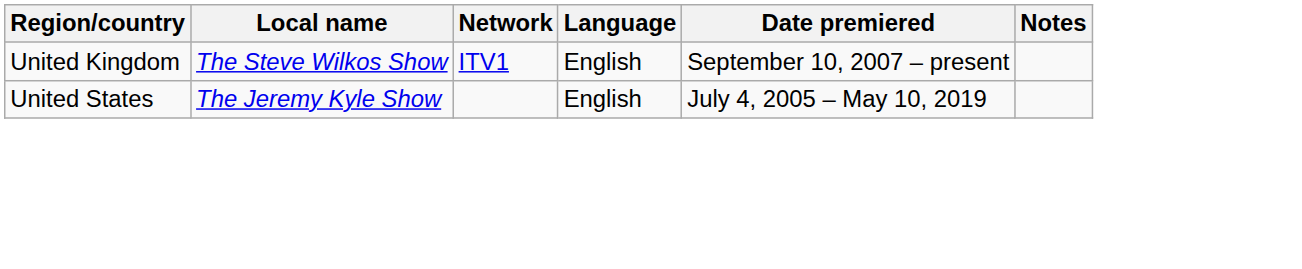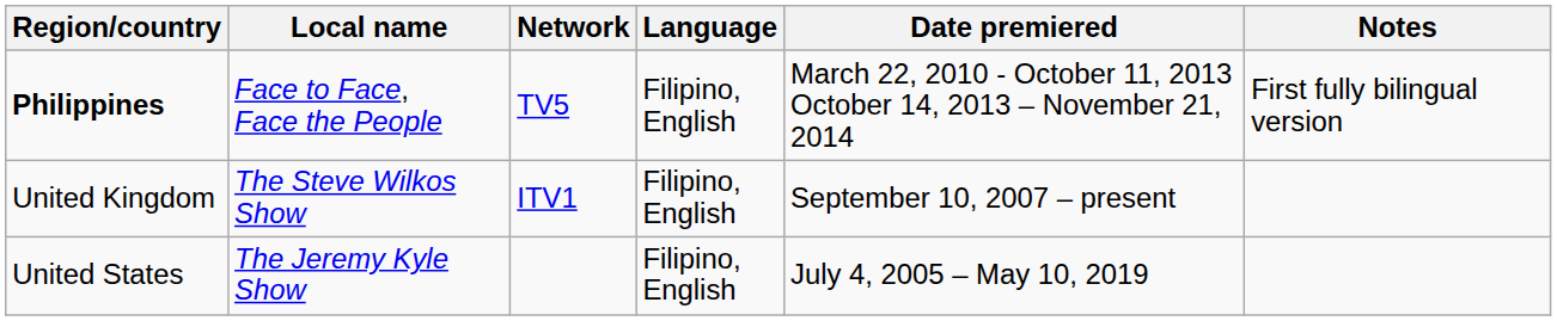+ row: Philippines | Face to Face, Face the People | TV5 | Filipino, English | March 22, 2010 - October 11, 2013 October 14, 2013 – November 21, 2014 | First fully bilingual version
United Kingdom | Language: English -> Filipino, English
United States | Language: English -> Filipino, English
